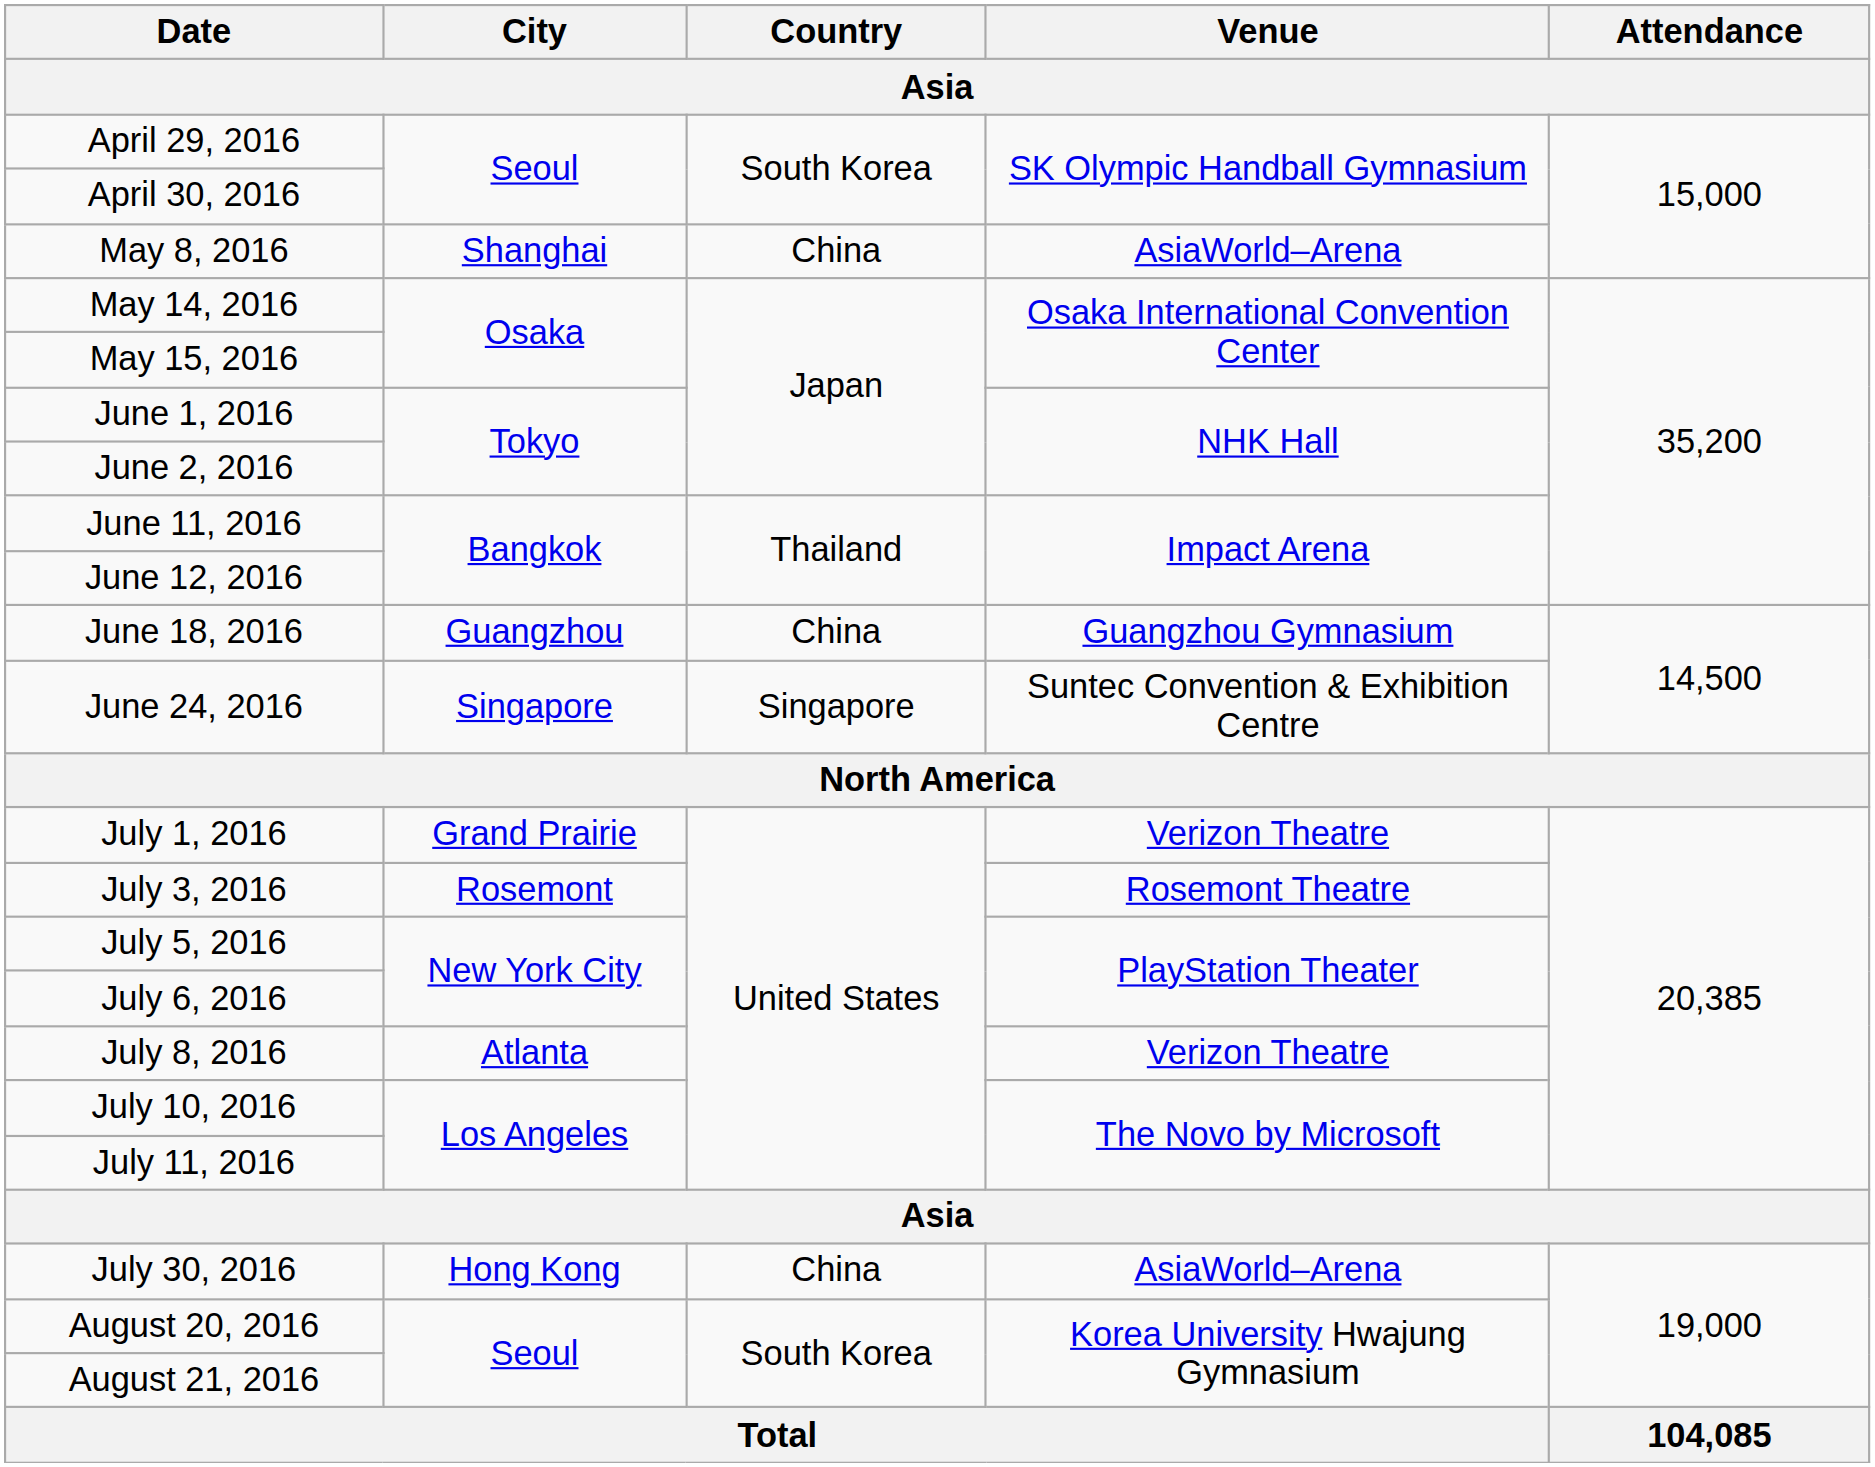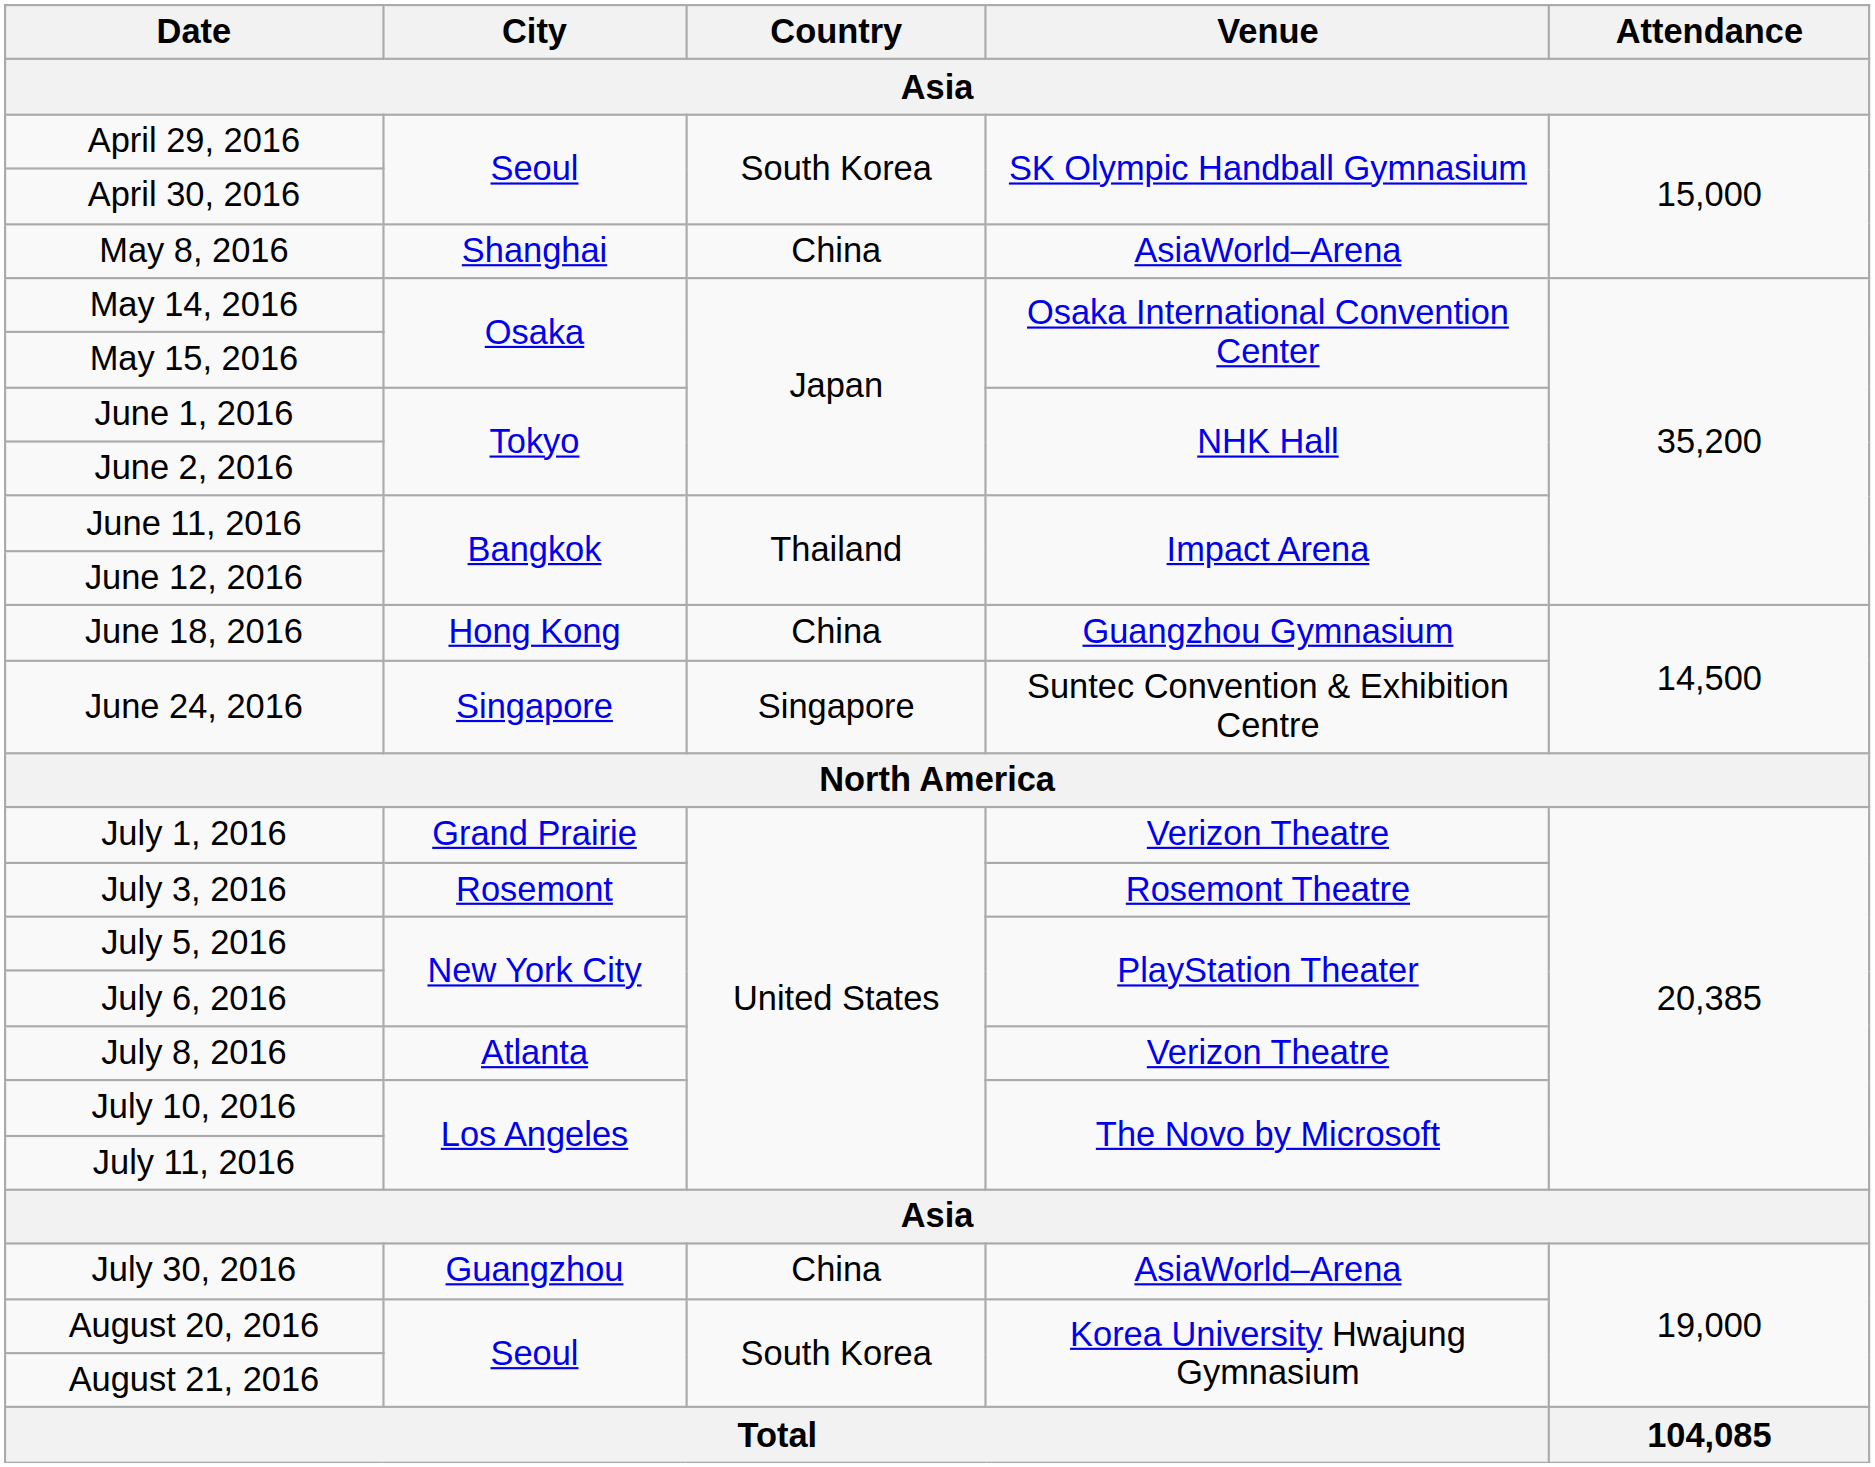June 18, 2016 | City / Asia: Guangzhou -> Hong Kong
July 30, 2016 | City / Asia: Hong Kong -> Guangzhou
